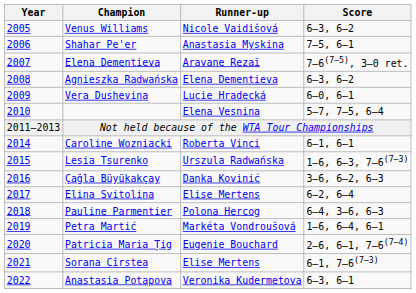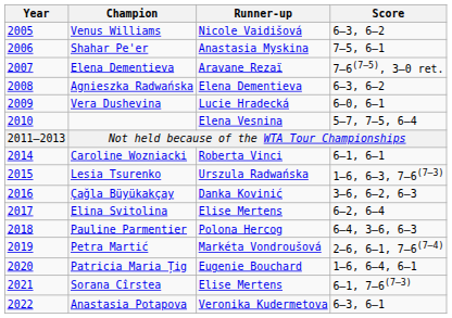Petra Martić | Score: 1–6, 6–4, 6–1 -> 2–6, 6–1, 7–6(7–4)
Patricia Maria Țig | Score: 2–6, 6–1, 7–6(7–4) -> 1–6, 6–4, 6–1
